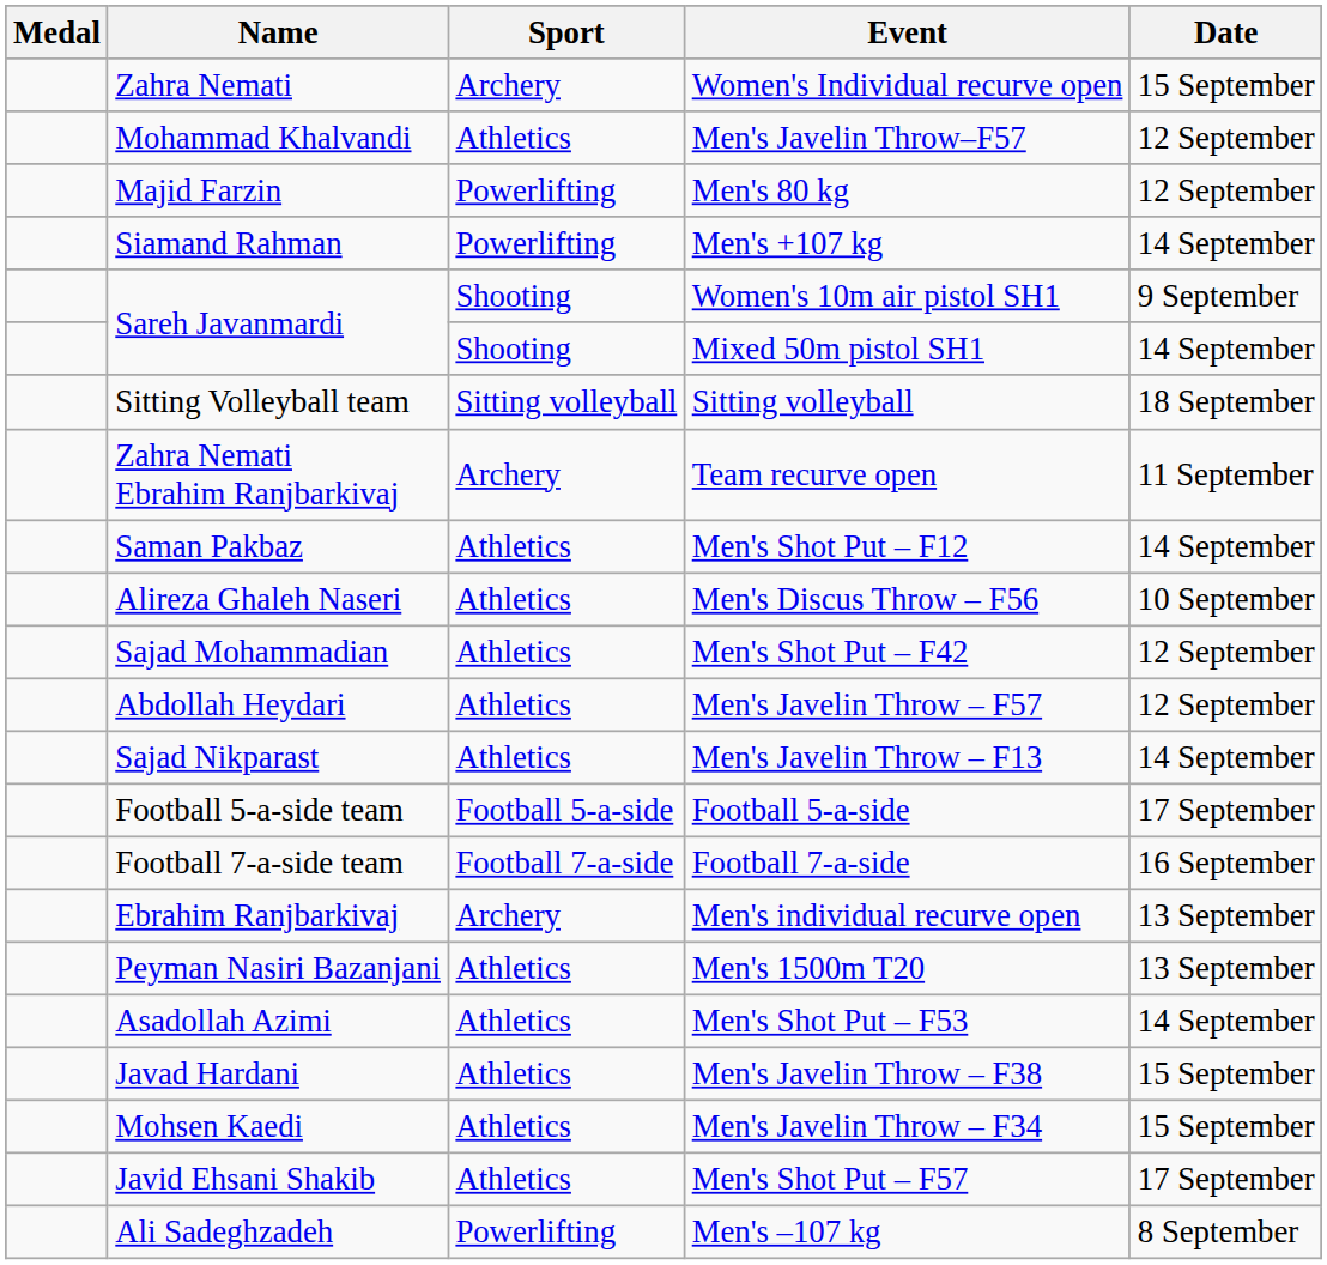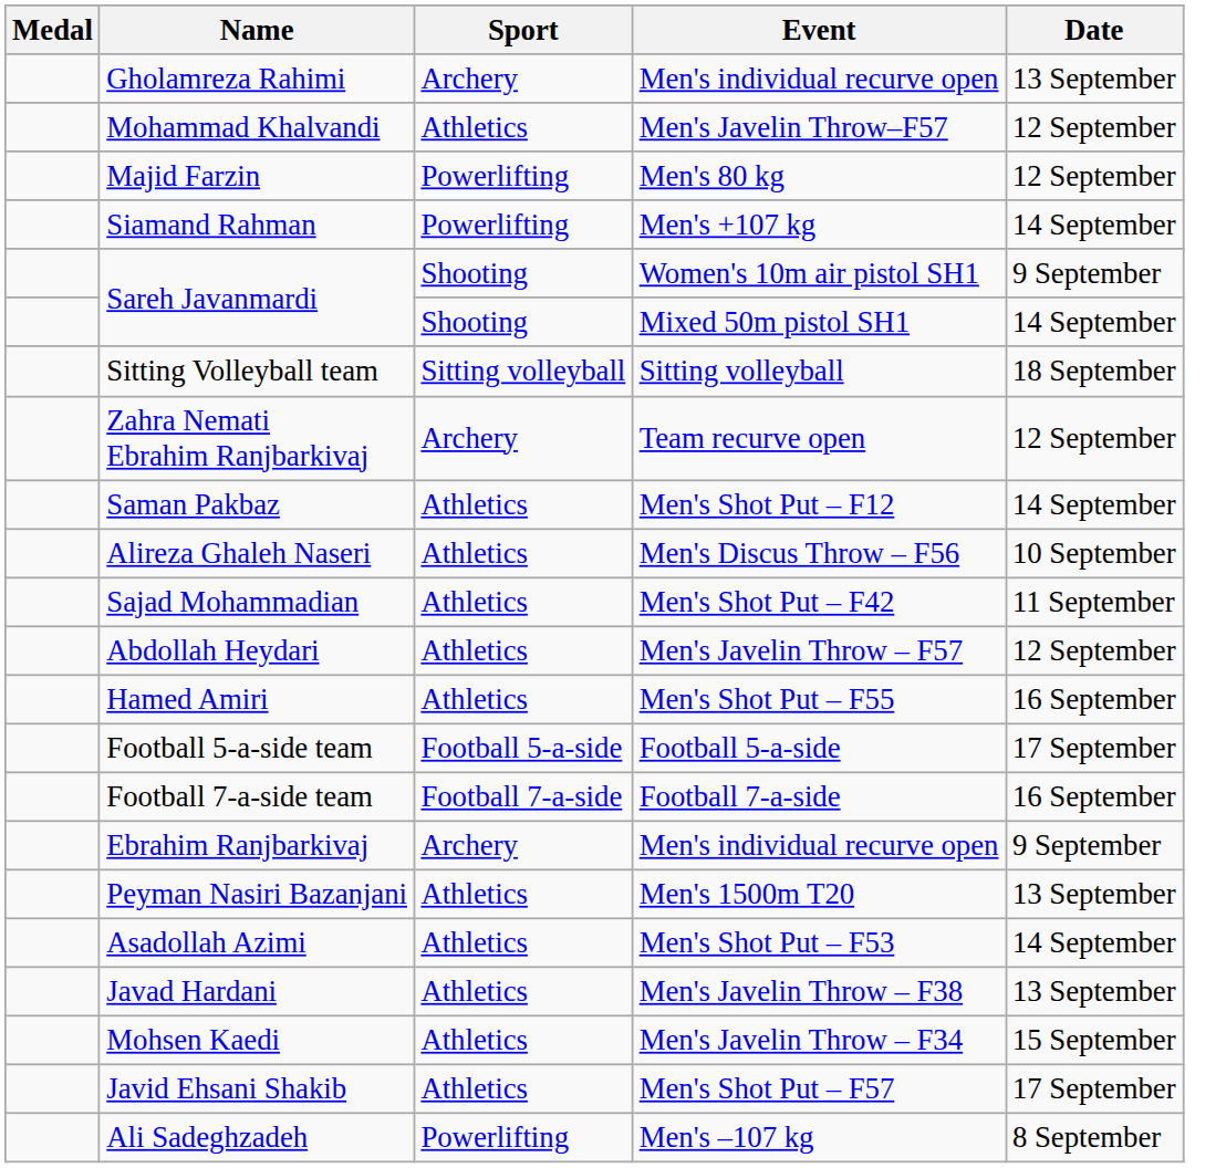+ row: Gholamreza Rahimi | Archery | Men's individual recurve open | 13 September
- row: Zahra Nemati | Archery | Women's Individual recurve open | 15 September
Zahra Nemati Ebrahim Ranjbarkivaj | Date: 11 September -> 12 September
Sajad Mohammadian | Date: 12 September -> 11 September
- row: Sajad Nikparast | Athletics | Men's Javelin Throw – F13 | 14 September
+ row: Hamed Amiri | Athletics | Men's Shot Put – F55 | 16 September
Ebrahim Ranjbarkivaj | Date: 13 September -> 9 September
Javad Hardani | Date: 15 September -> 13 September
